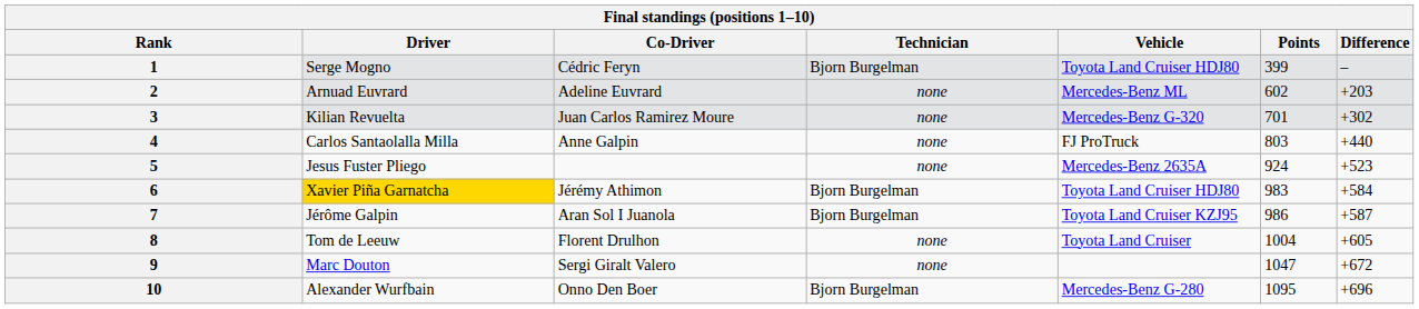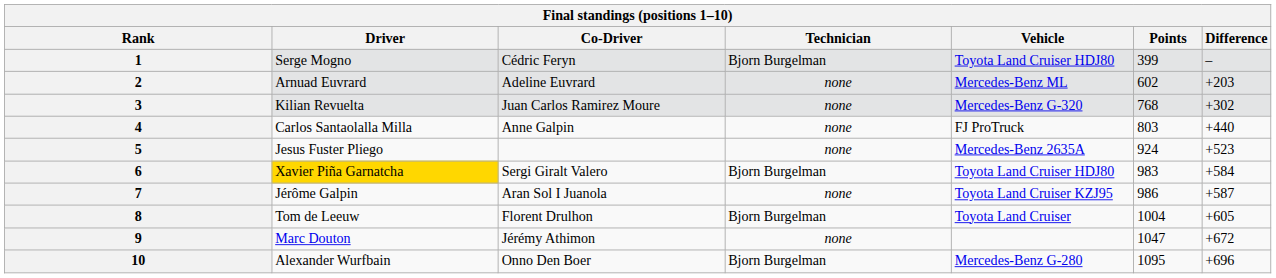3 | Points: 701 -> 768
6 | Co-Driver: Jérémy Athimon -> Sergi Giralt Valero
7 | Technician: Bjorn Burgelman -> none
8 | Technician: none -> Bjorn Burgelman
9 | Co-Driver: Sergi Giralt Valero -> Jérémy Athimon
